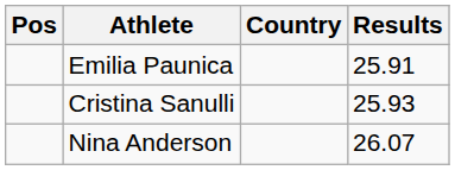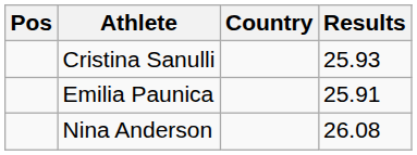rows swapped: Emilia Paunica <-> Cristina Sanulli
Nina Anderson | Results: 26.07 -> 26.08
